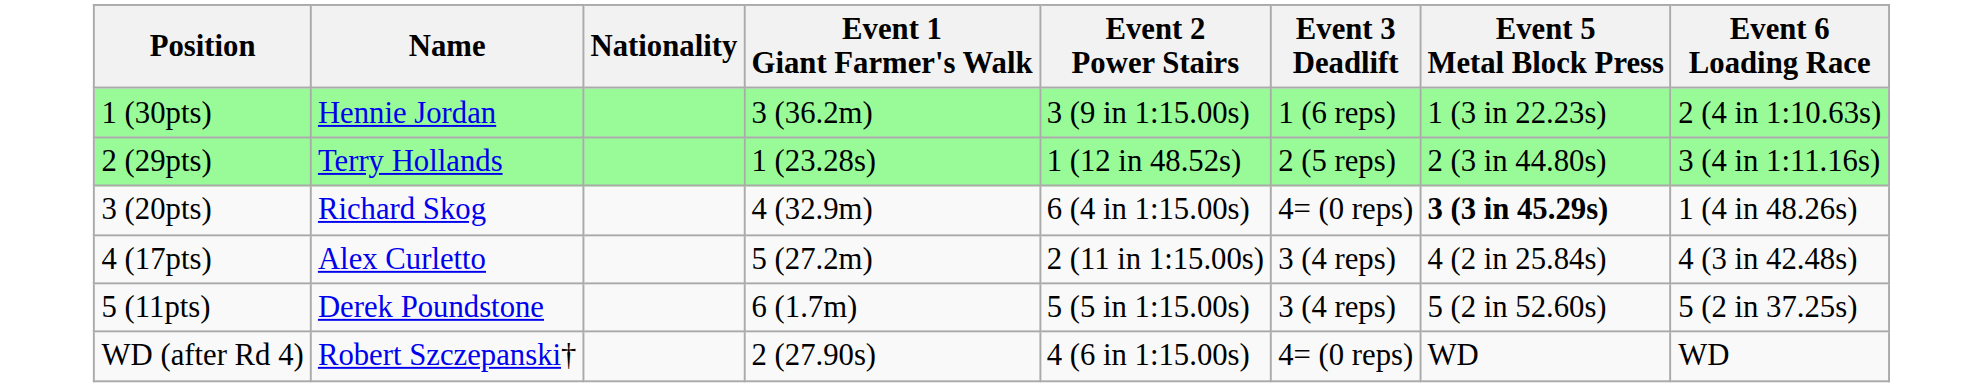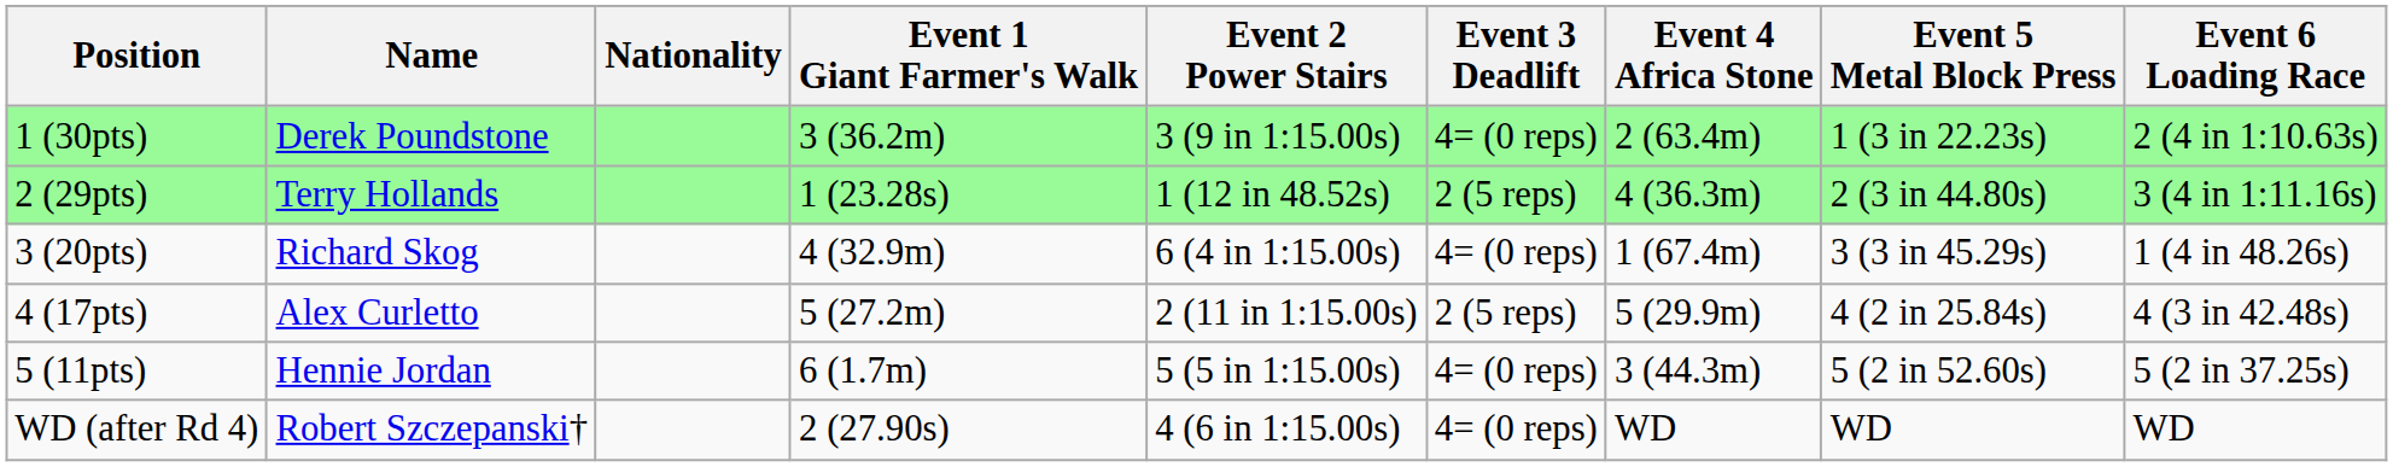+ column: Event 4 Africa Stone | 2 (63.4m) | 4 (36.3m) | 1 (67.4m) | 5 (29.9m) | 3 (44.3m) | WD
1 (30pts) | Name: Hennie Jordan -> Derek Poundstone
1 (30pts) | Event 3 Deadlift: 1 (6 reps) -> 4= (0 reps)
3 (20pts) | Event 5 Metal Block Press: bold -> normal
4 (17pts) | Event 3 Deadlift: 3 (4 reps) -> 2 (5 reps)
5 (11pts) | Name: Derek Poundstone -> Hennie Jordan
5 (11pts) | Event 3 Deadlift: 3 (4 reps) -> 4= (0 reps)
